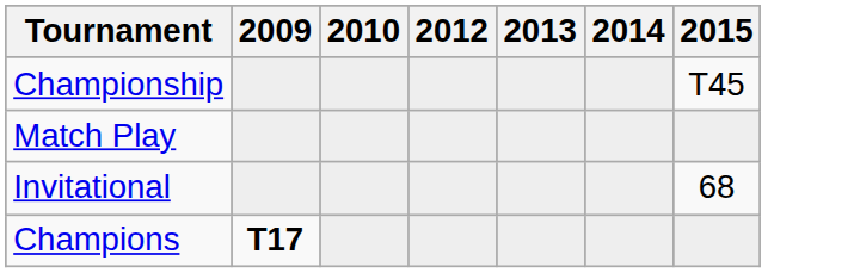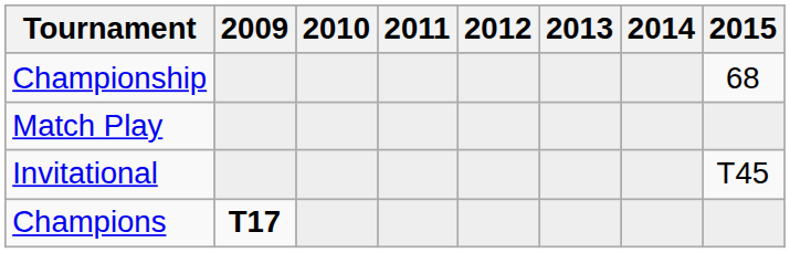+ column: 2011
Championship | 2015: T45 -> 68
Invitational | 2015: 68 -> T45
